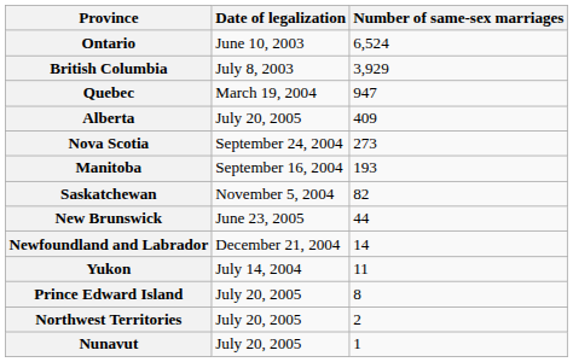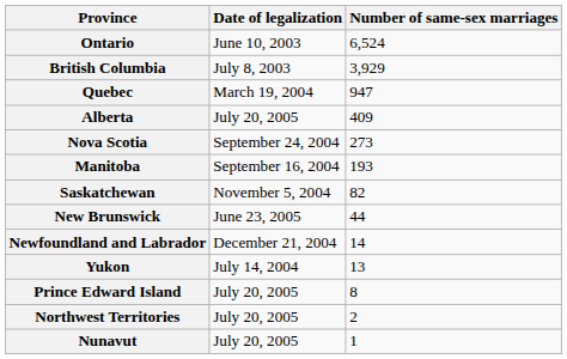Yukon | Number of same-sex marriages: 11 -> 13
